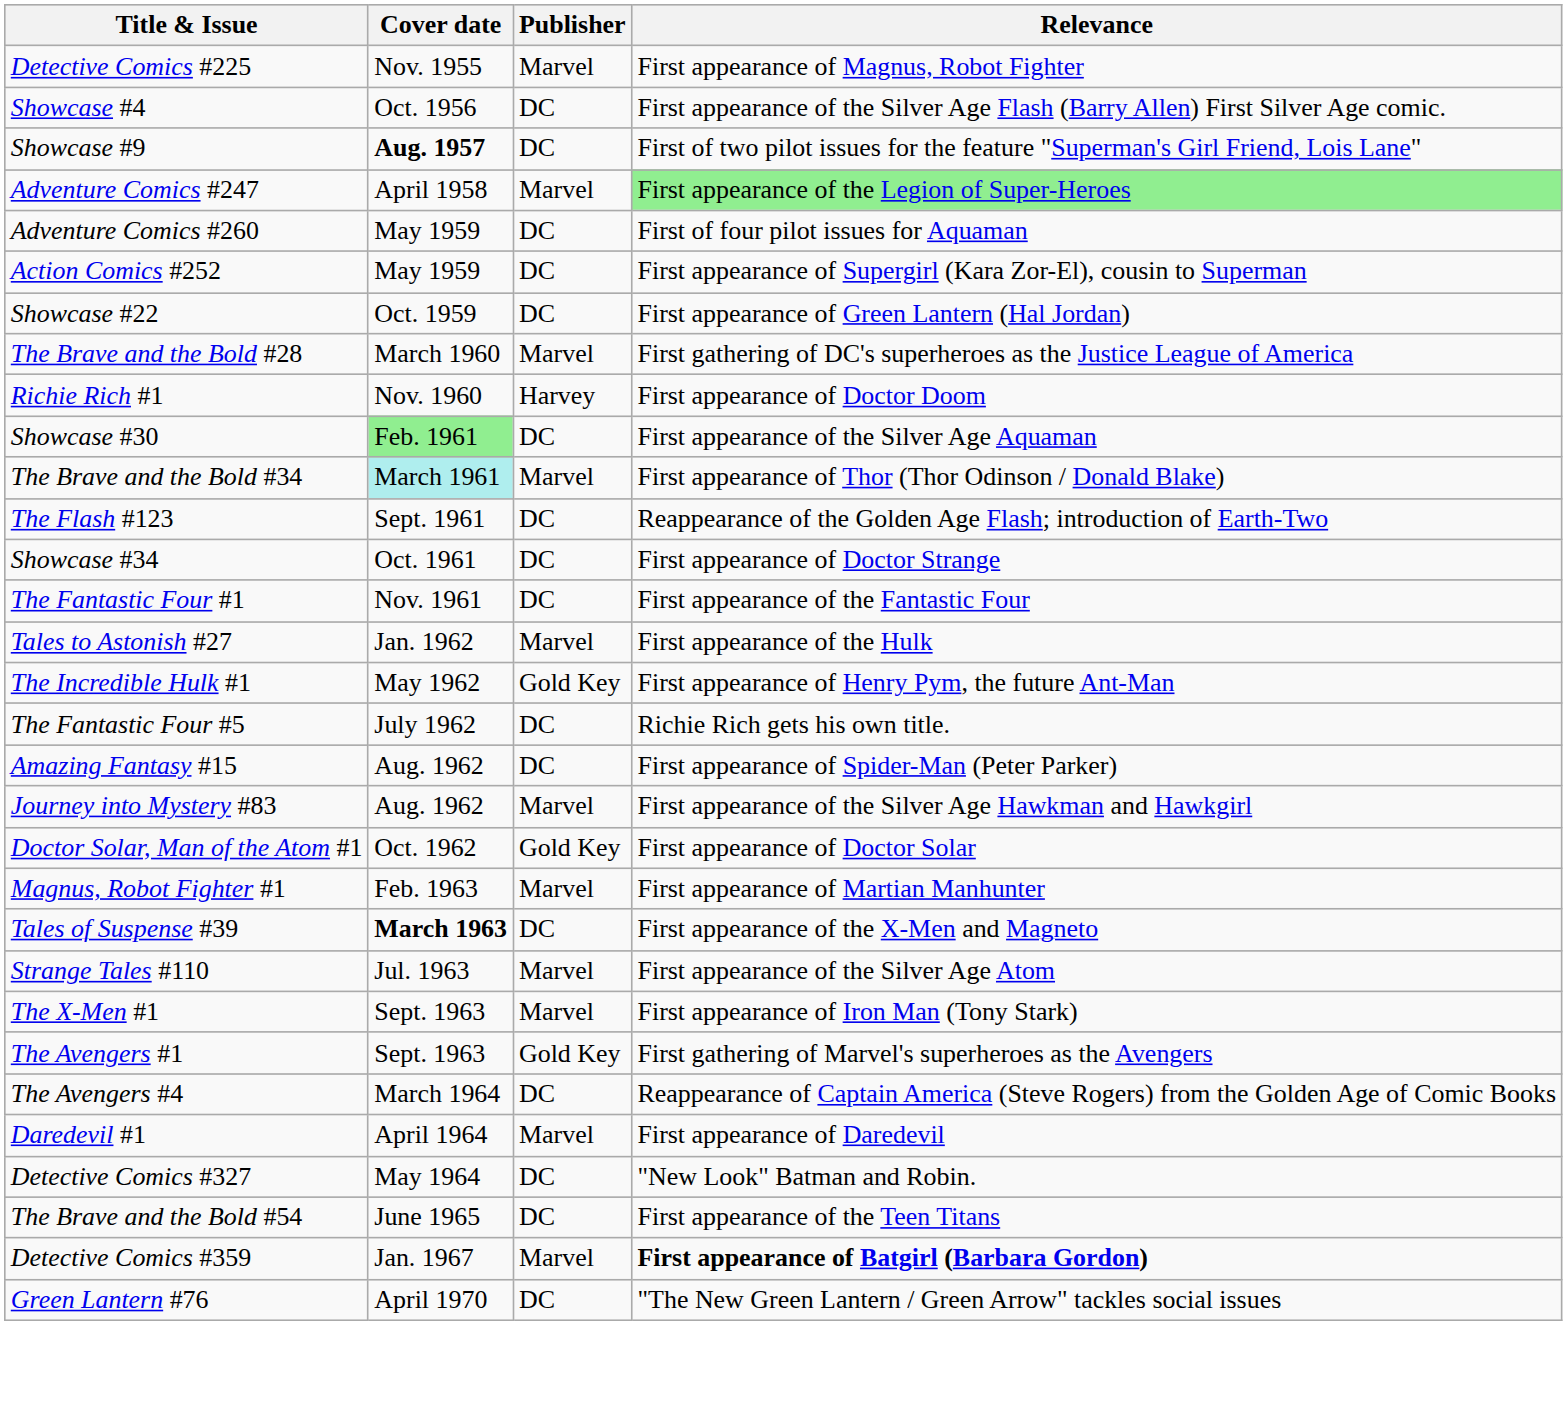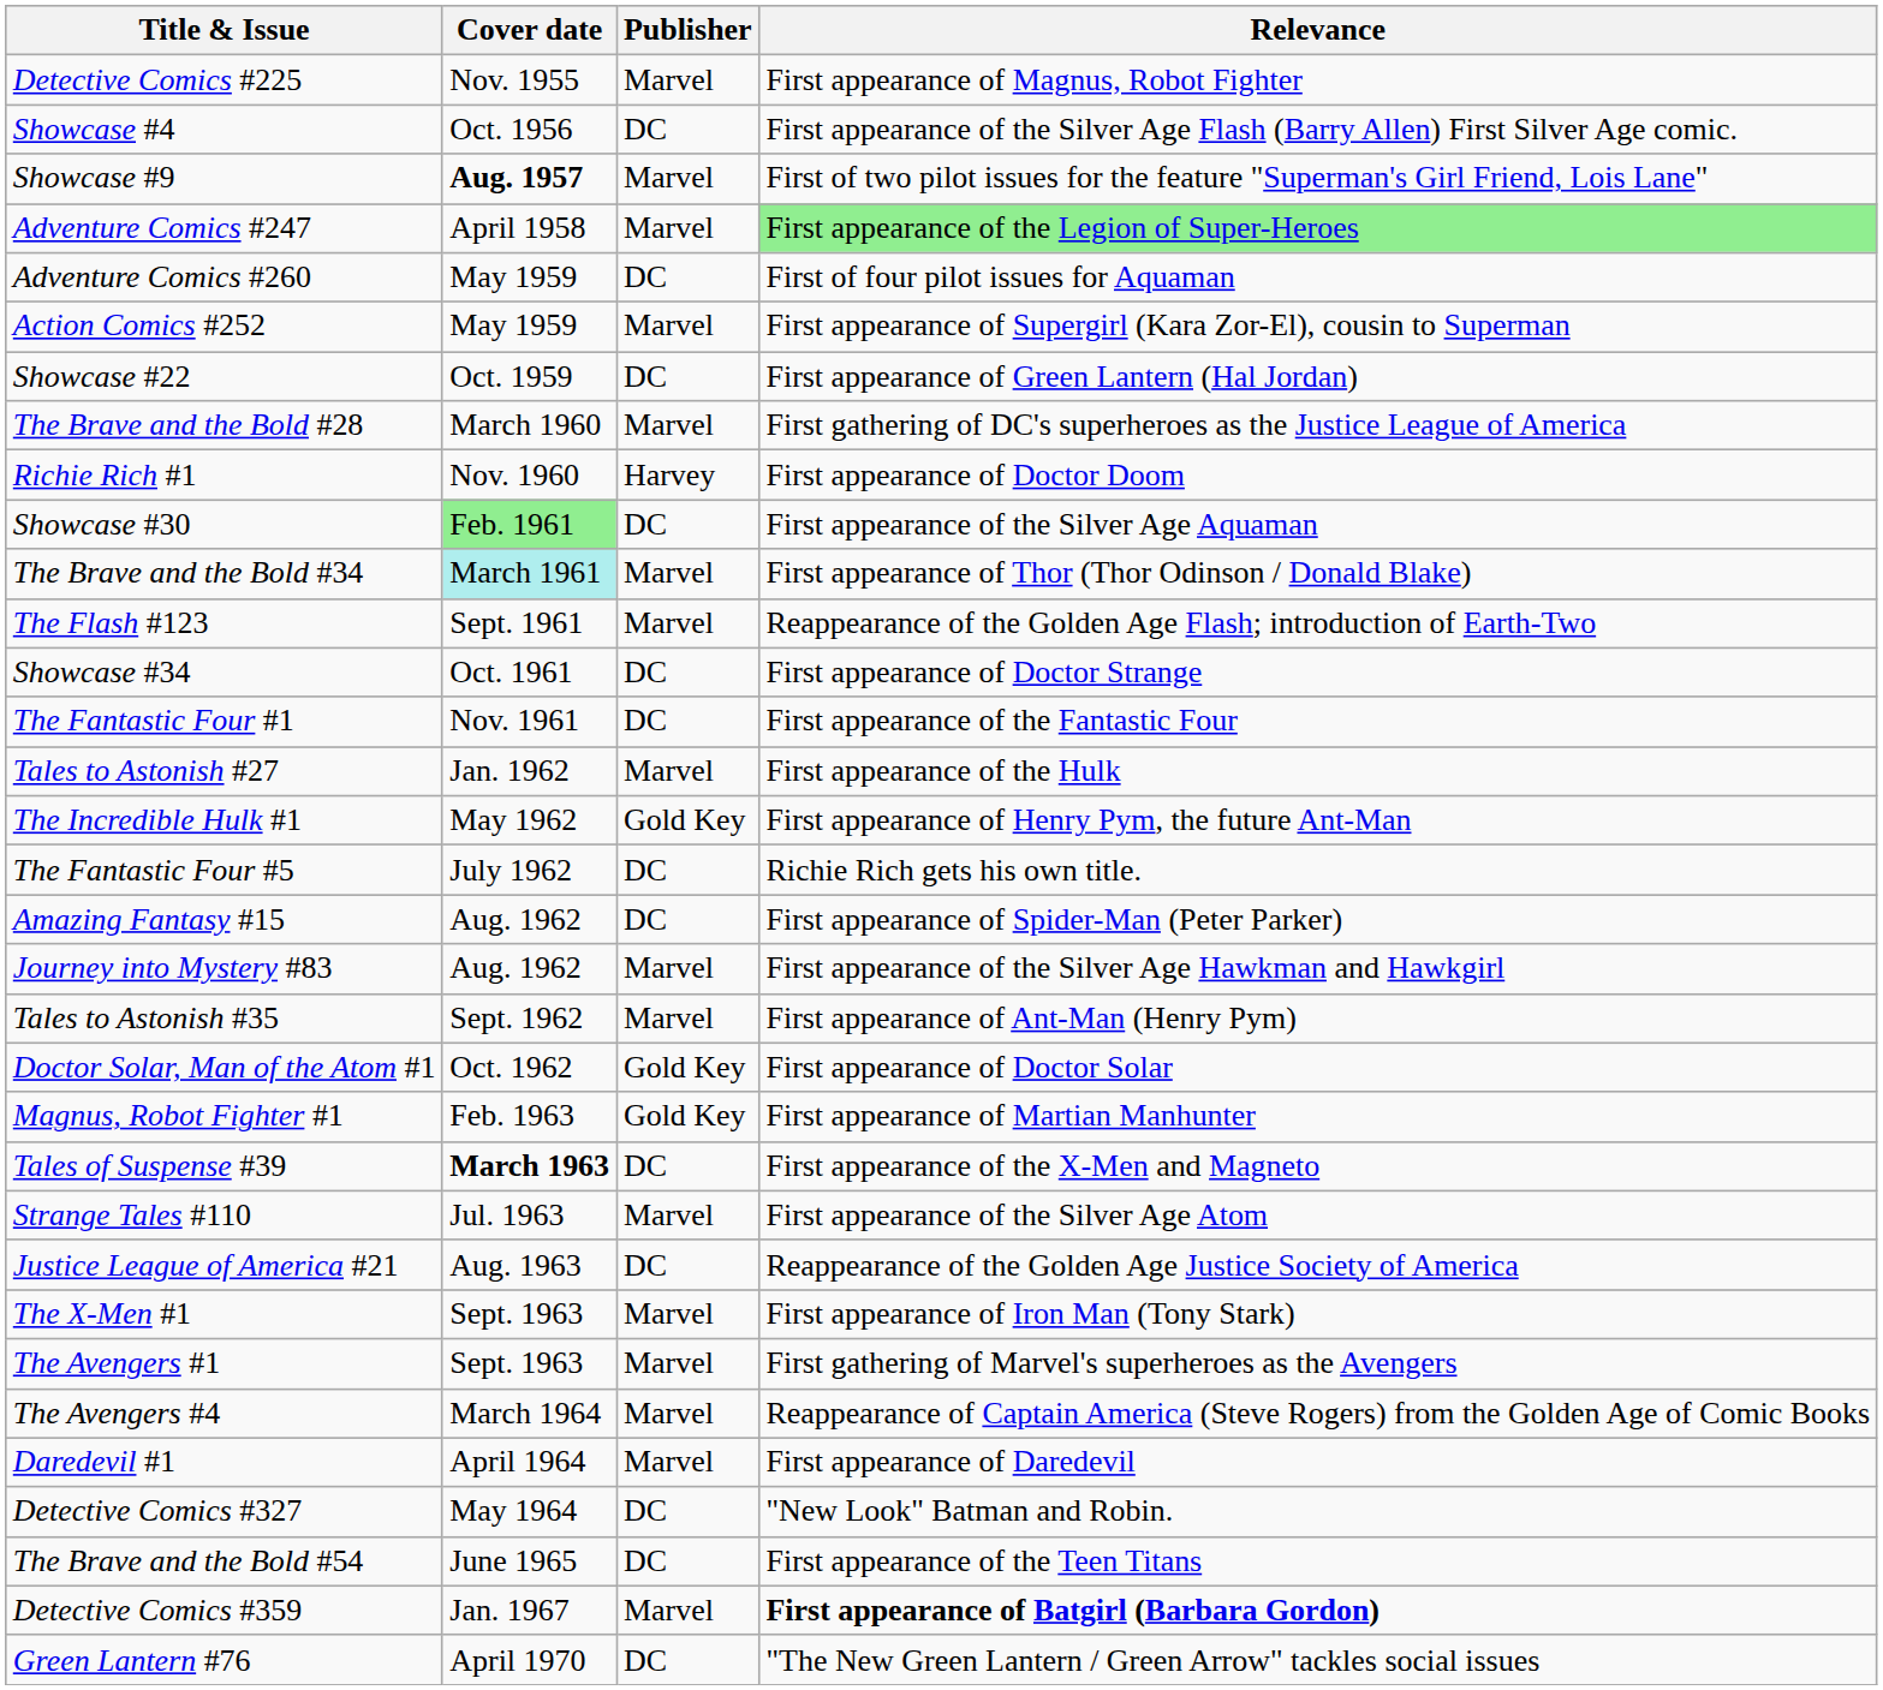Showcase #9 | Publisher: DC -> Marvel
Action Comics #252 | Publisher: DC -> Marvel
The Flash #123 | Publisher: DC -> Marvel
+ row: Tales to Astonish #35 | Sept. 1962 | Marvel | First appearance of Ant-Man (Henry Pym)
Magnus, Robot Fighter #1 | Publisher: Marvel -> Gold Key
+ row: Justice League of America #21 | Aug. 1963 | DC | Reappearance of the Golden Age Justice Society of America
The Avengers #1 | Publisher: Gold Key -> Marvel
The Avengers #4 | Publisher: DC -> Marvel
